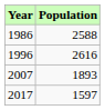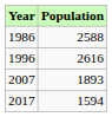2017 | Population: 1597 -> 1594
